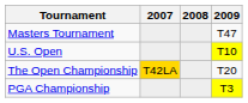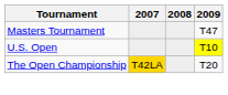- row: PGA Championship | T3
